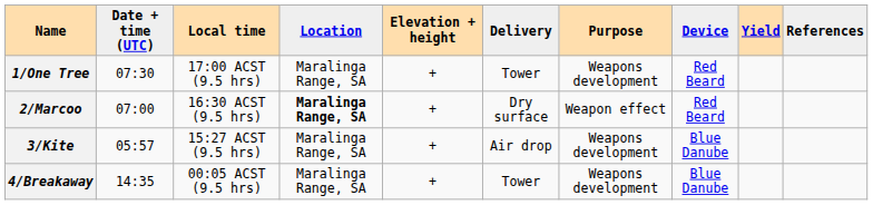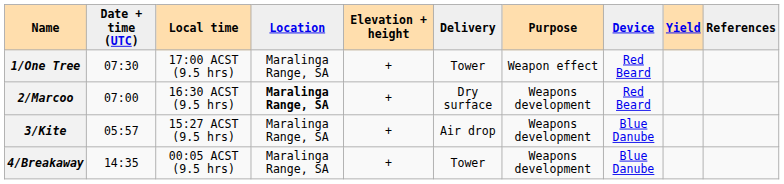1/One Tree | Purpose: Weapons development -> Weapon effect
2/Marcoo | Purpose: Weapon effect -> Weapons development
